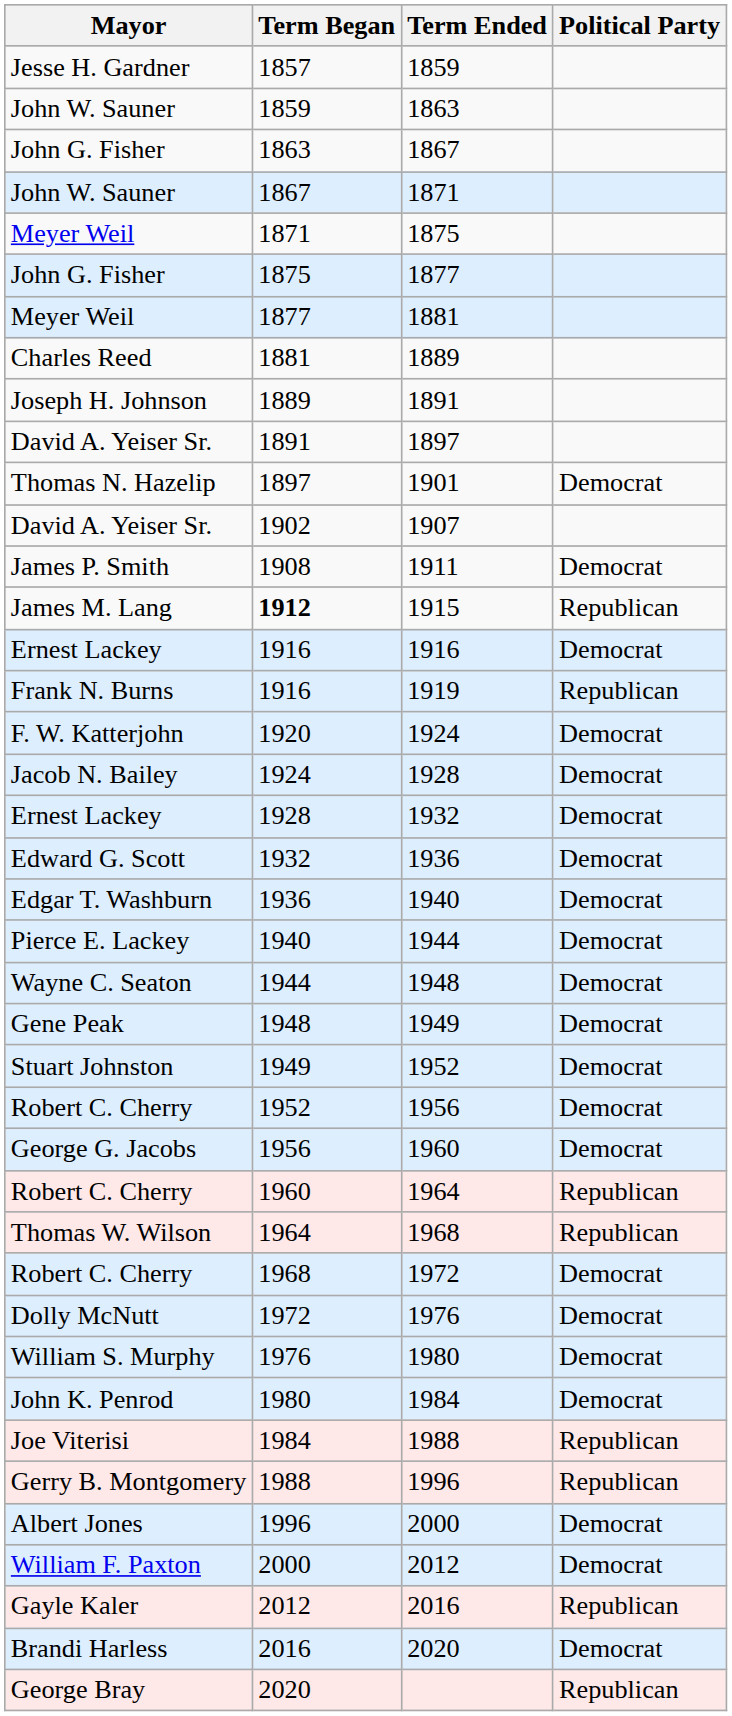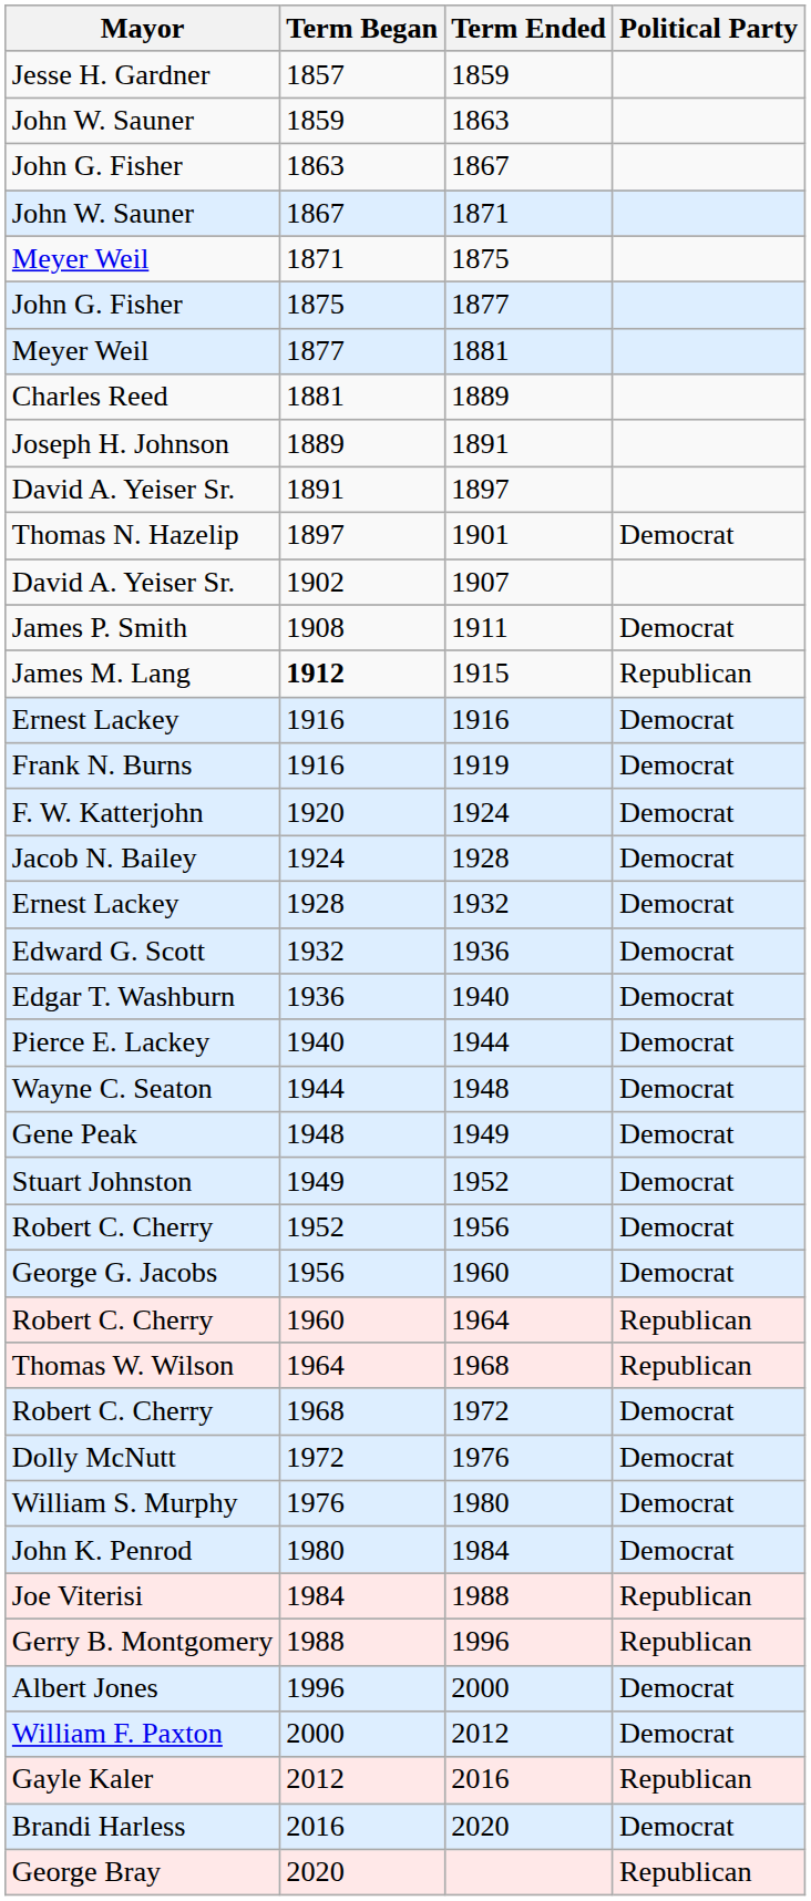1919 | Political Party: Republican -> Democrat
